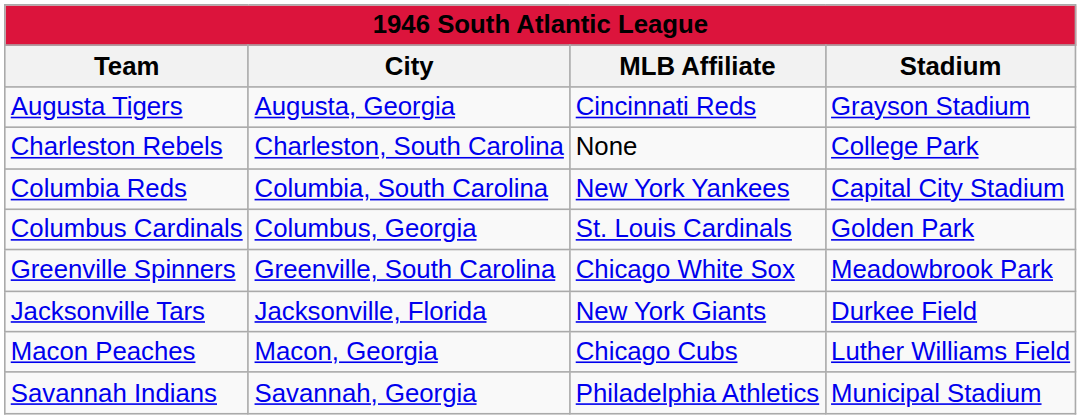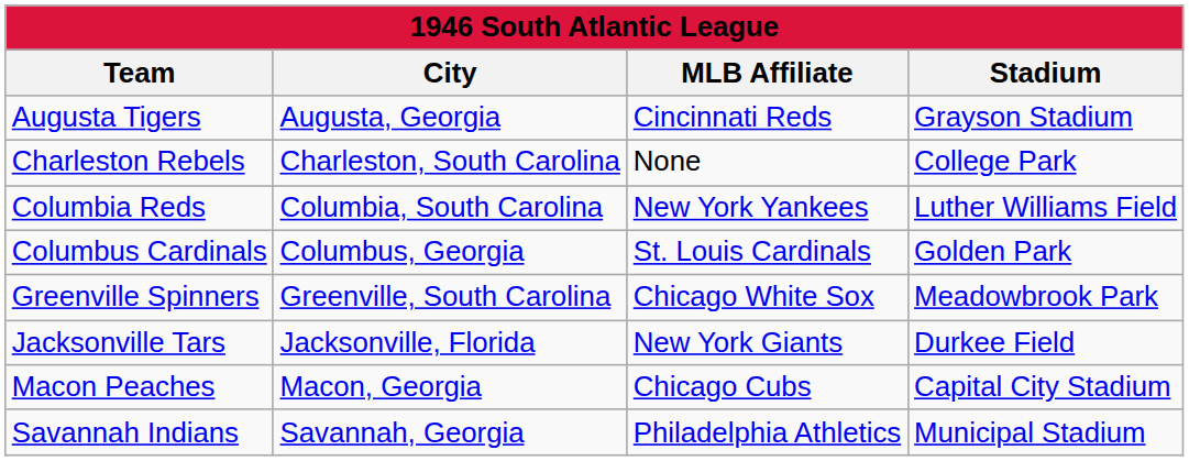Columbia Reds | Stadium: Capital City Stadium -> Luther Williams Field
Macon Peaches | Stadium: Luther Williams Field -> Capital City Stadium
